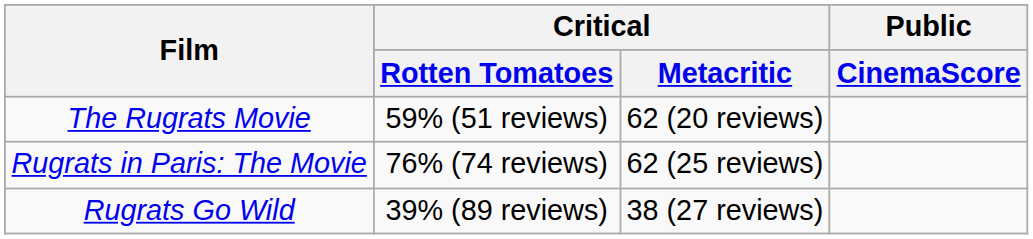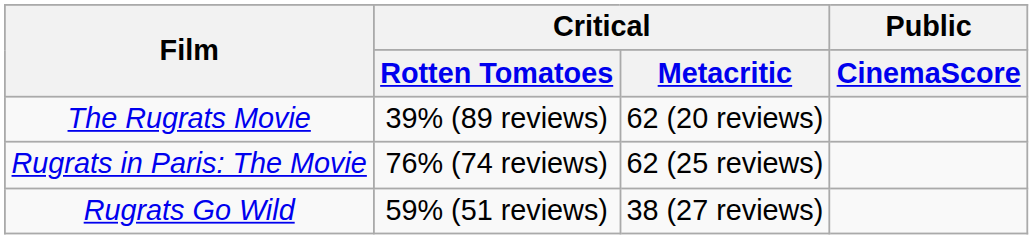The Rugrats Movie | Critical / Rotten Tomatoes: 59% (51 reviews) -> 39% (89 reviews)
Rugrats Go Wild | Critical / Rotten Tomatoes: 39% (89 reviews) -> 59% (51 reviews)
